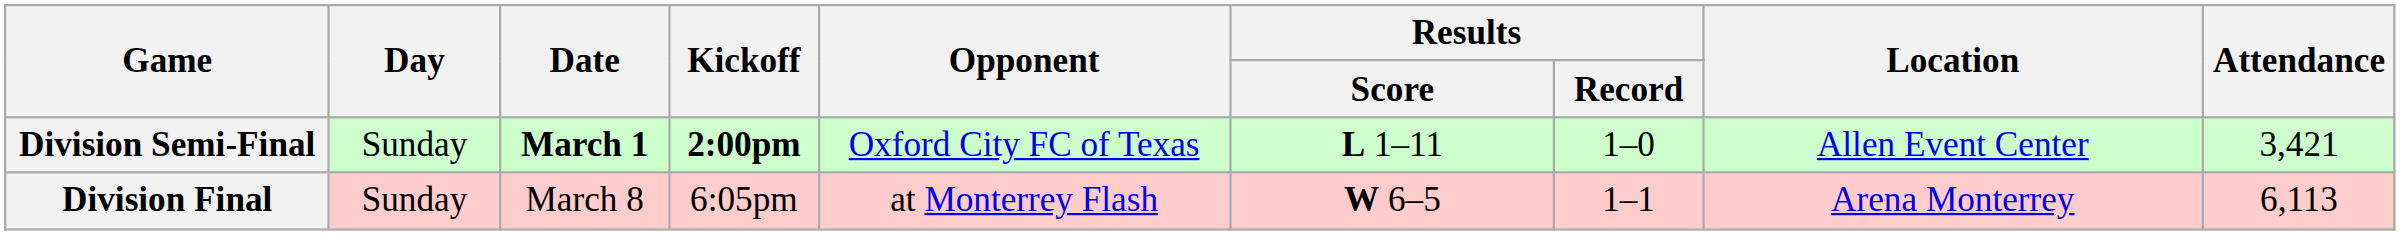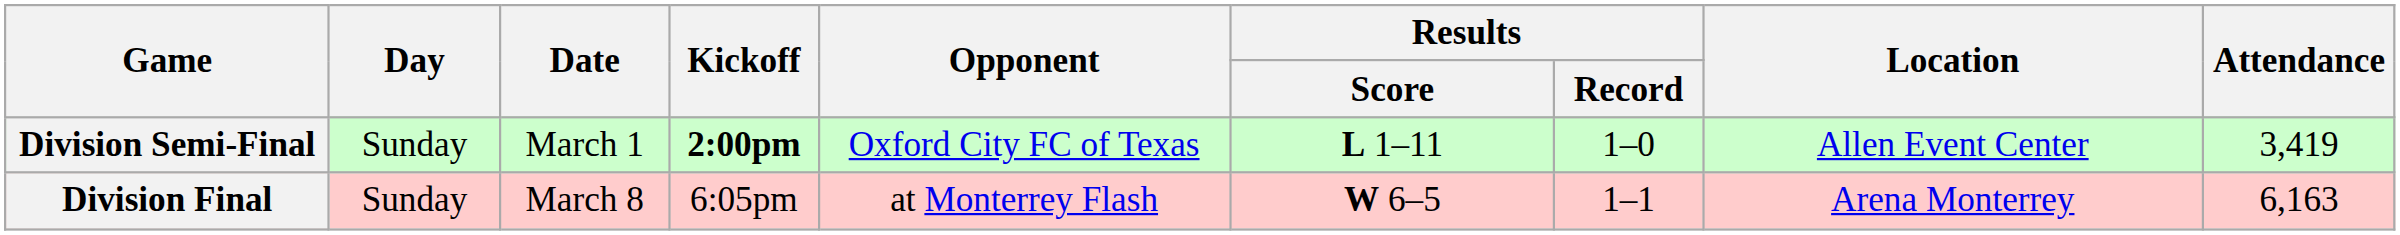Division Semi-Final | Date: bold -> normal
Division Semi-Final | Attendance: 3,421 -> 3,419
Division Final | Attendance: 6,113 -> 6,163
